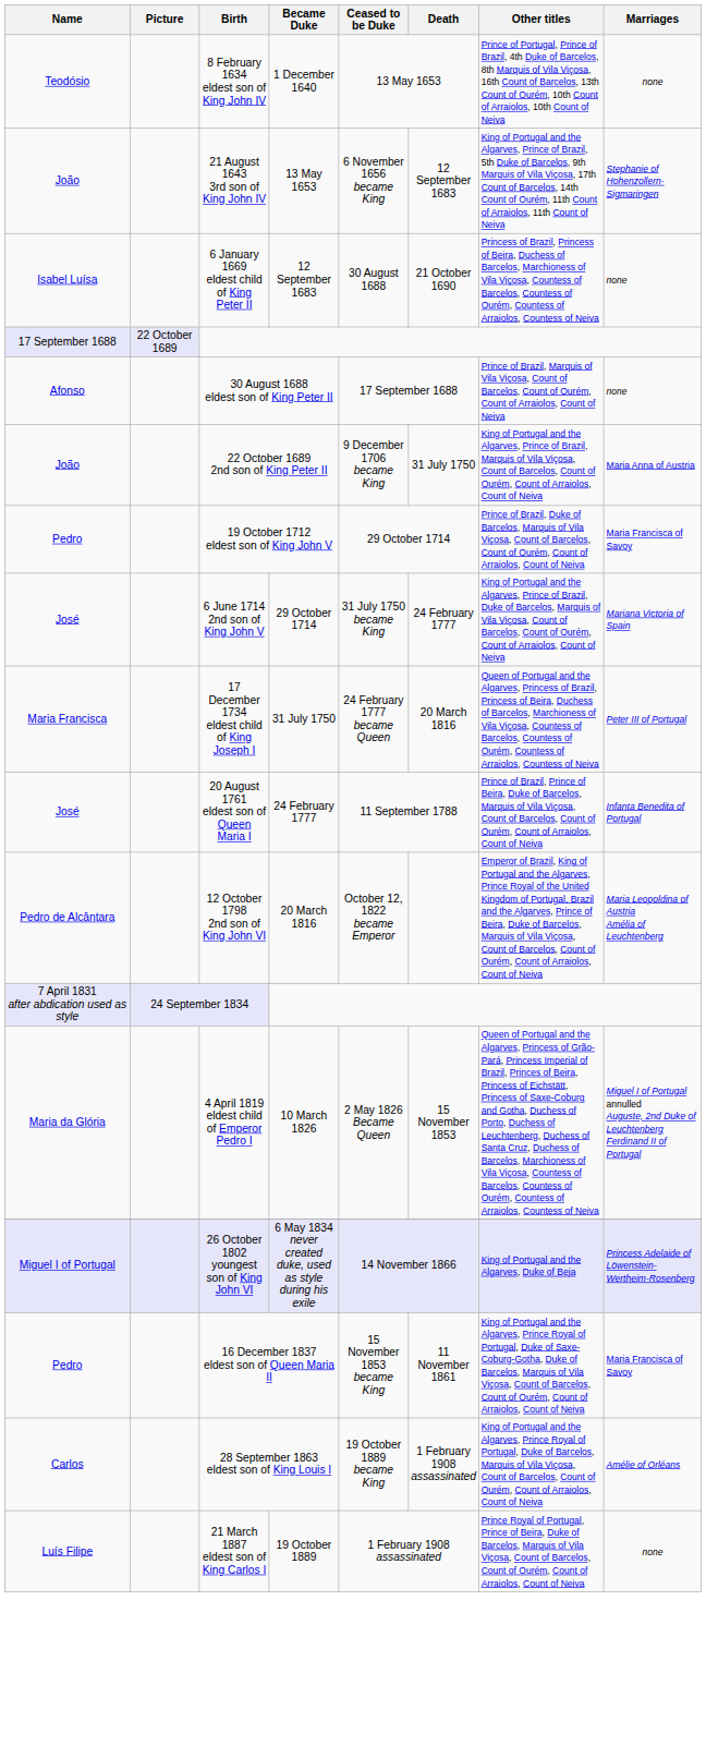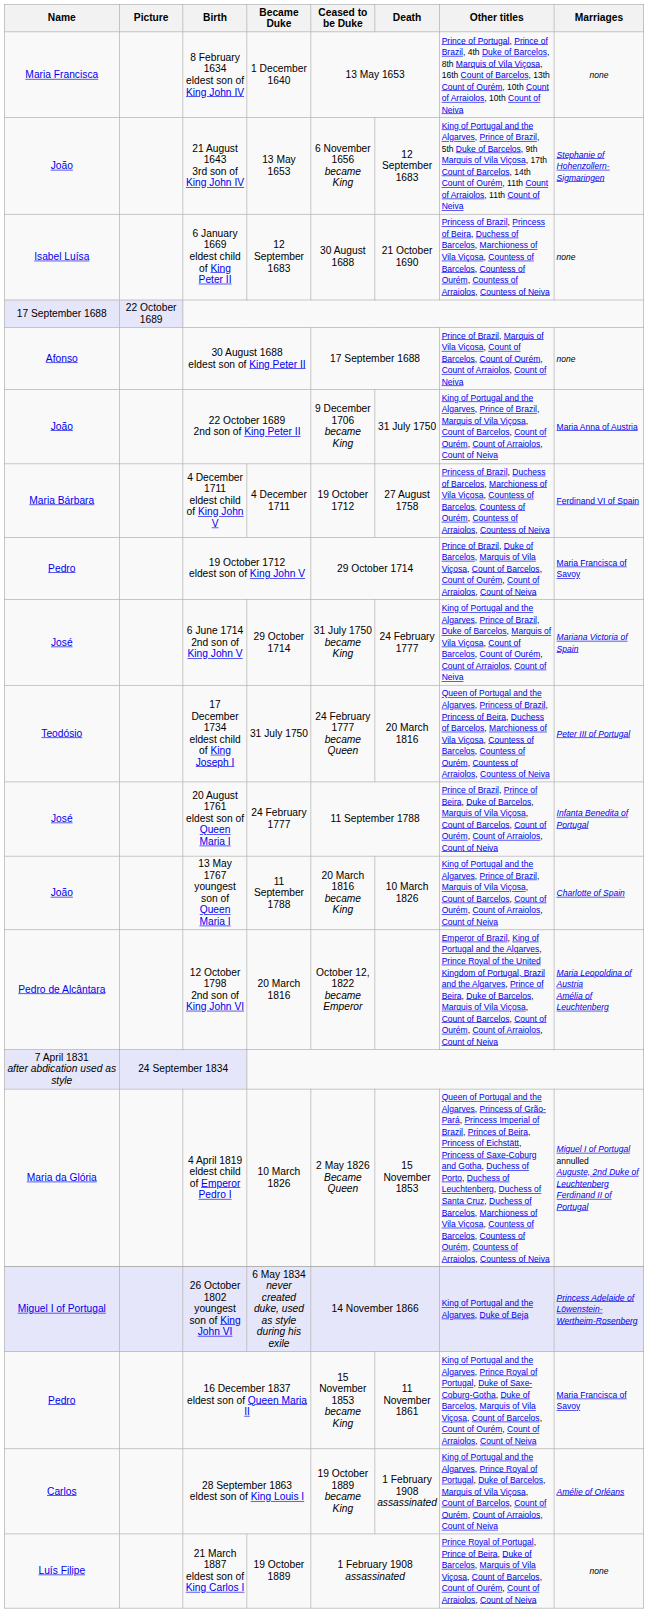8 February 1634 eldest son of King John IV | Name: Teodósio -> Maria Francisca
+ row: Maria Bárbara | 4 December 1711 eldest child of King John V | 4 December 1711 | 19 October 1712 | 27 August 1758 | Princess of Brazil, Duchess of Barcelos, Marchioness of Vila Viçosa, Countess of Barcelos, Countess of Ourém, Countess of Arraiolos, Countess of Neiva | Ferdinand VI of Spain
17 December 1734 eldest child of King Joseph I | Name: Maria Francisca -> Teodósio
+ row: João | 13 May 1767 youngest son of Queen Maria I | 11 September 1788 | 20 March 1816 became King | 10 March 1826 | King of Portugal and the Algarves, Prince of Brazil, Marquis of Vila Viçosa, Count of Barcelos, Count of Ourém, Count of Arraiolos, Count of Neiva | Charlotte of Spain
